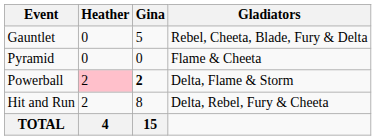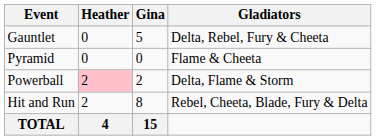Gauntlet | Gladiators: Rebel, Cheeta, Blade, Fury & Delta -> Delta, Rebel, Fury & Cheeta
Powerball | Gina: bold -> normal
Hit and Run | Gladiators: Delta, Rebel, Fury & Cheeta -> Rebel, Cheeta, Blade, Fury & Delta
